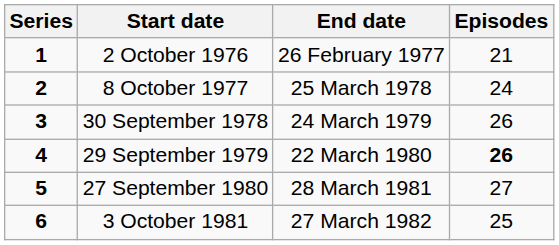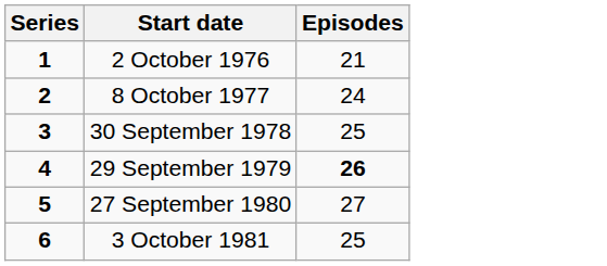- column: End date | 26 February 1977 | 25 March 1978 | 24 March 1979 | 22 March 1980 | 28 March 1981 | 27 March 1982
30 September 1978 | Episodes: 26 -> 25
